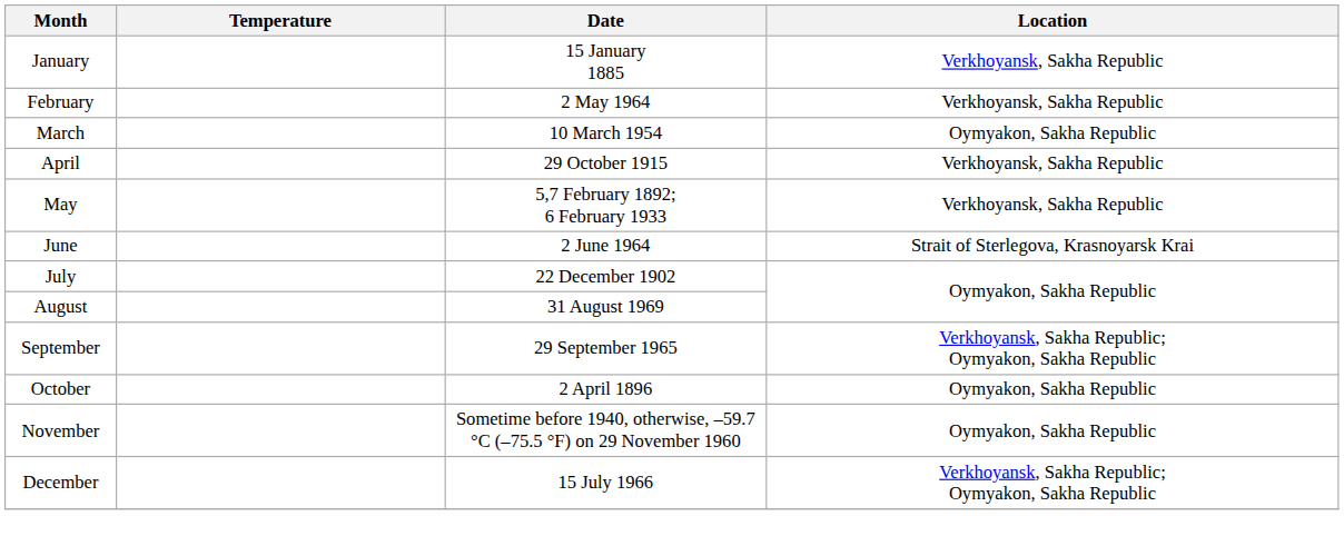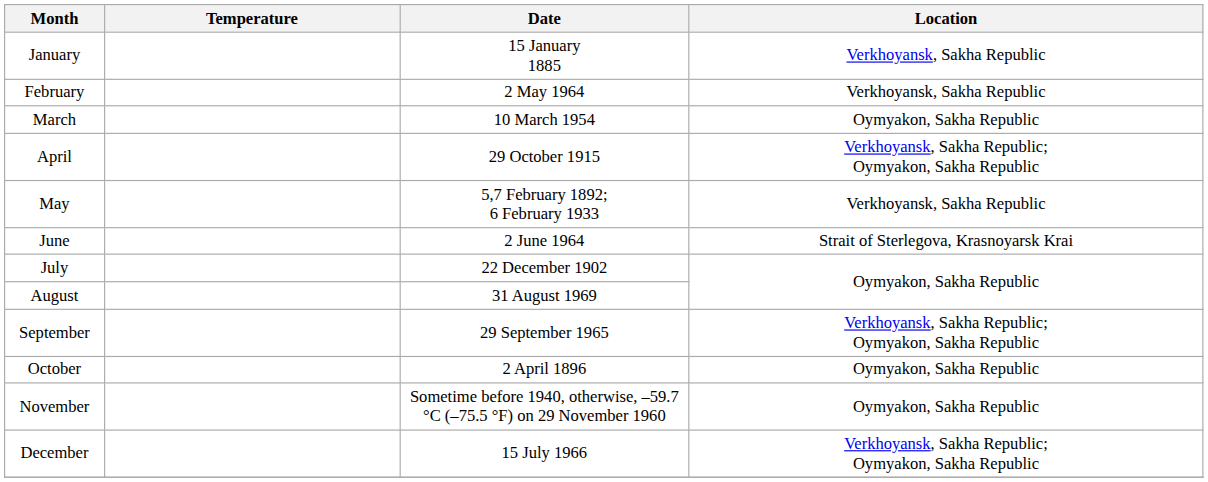April | Location: Verkhoyansk, Sakha Republic -> Verkhoyansk, Sakha Republic; Oymyakon, Sakha Republic
